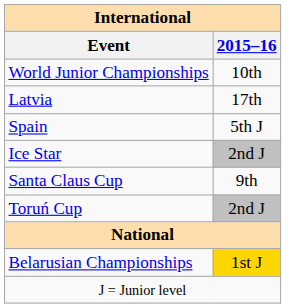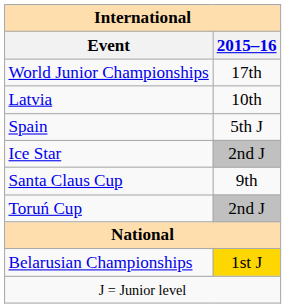World Junior Championships | 2015–16: 10th -> 17th
Latvia | 2015–16: 17th -> 10th
